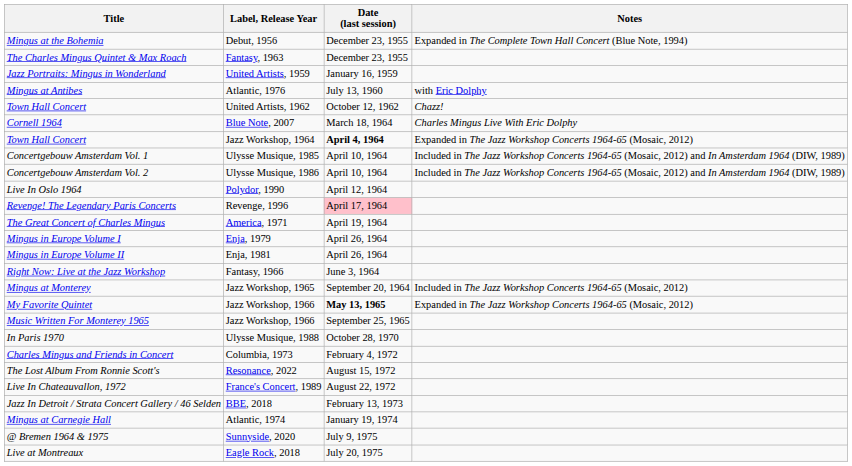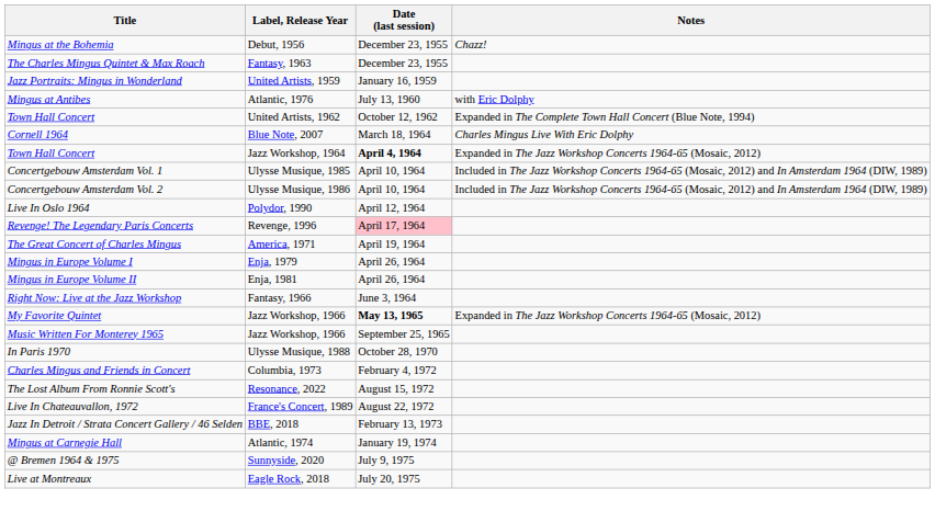Mingus at the Bohemia | Notes: Expanded in The Complete Town Hall Concert (Blue Note, 1994) -> Chazz!
Town Hall Concert / United Artists, 1962 | Notes: Chazz! -> Expanded in The Complete Town Hall Concert (Blue Note, 1994)
- row: Mingus at Monterey | Jazz Workshop, 1965 | September 20, 1964 | Included in The Jazz Workshop Concerts 1964-65 (Mosaic, 2012)
